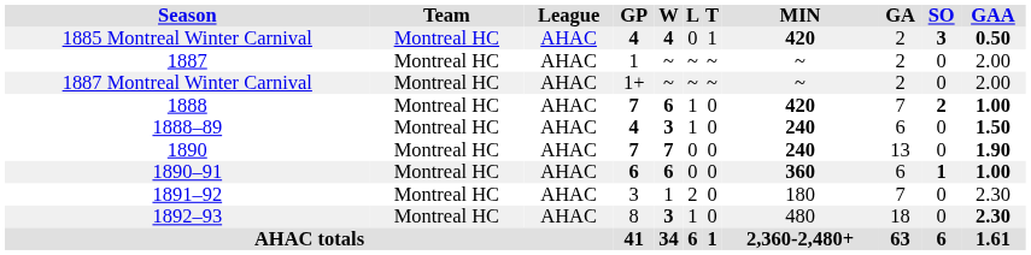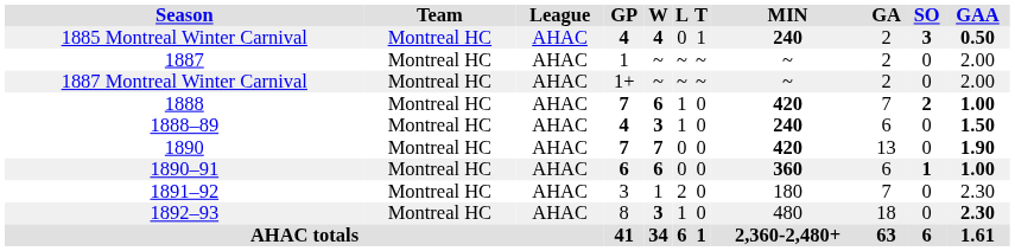1885 Montreal Winter Carnival | MIN: 420 -> 240
1890 | MIN: 240 -> 420
